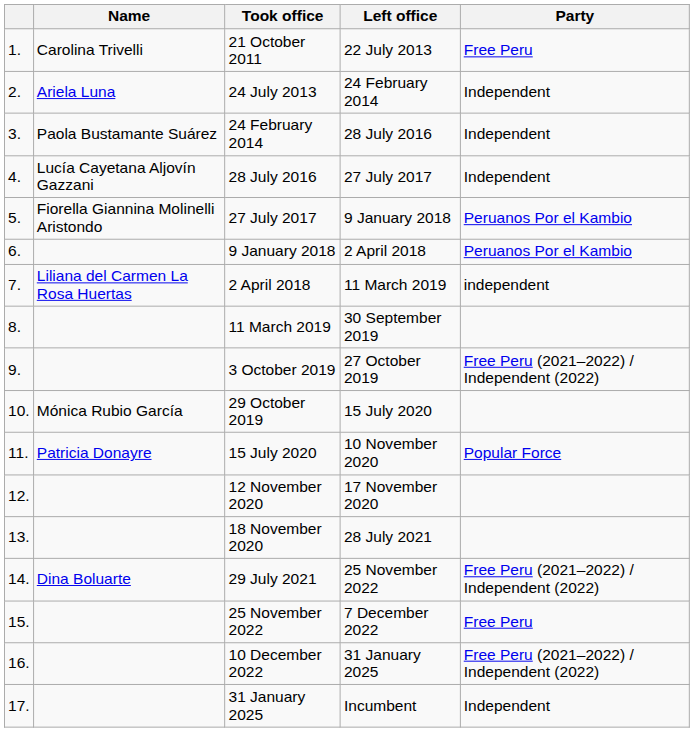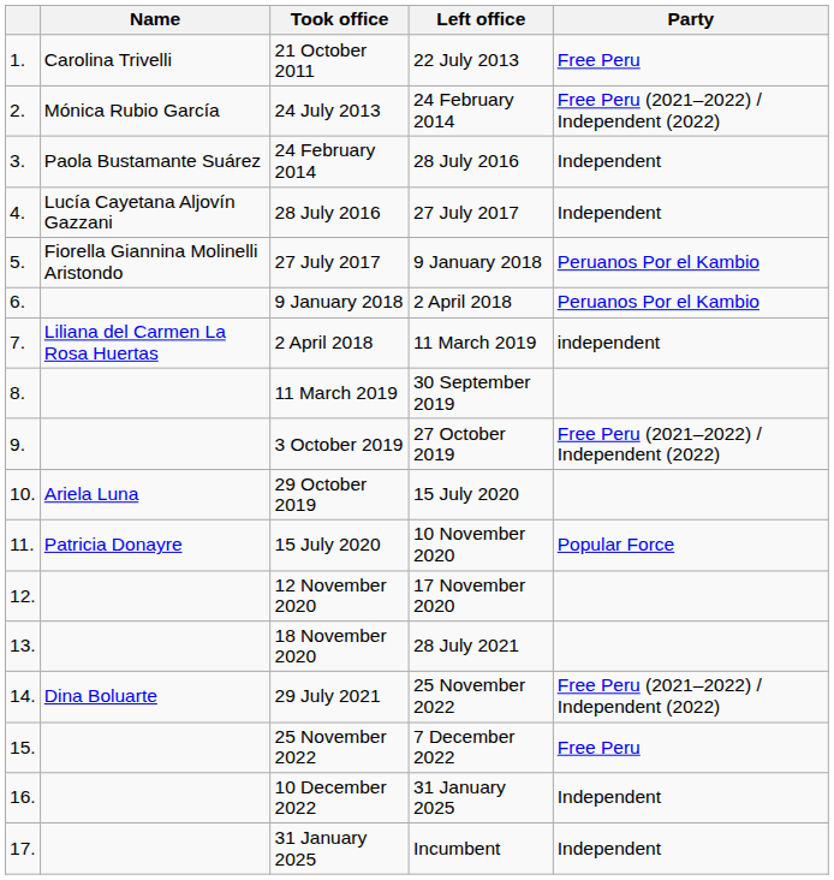24 July 2013 | Name: Ariela Luna -> Mónica Rubio García
24 July 2013 | Party: Independent -> Free Peru (2021–2022) / Independent (2022)
29 October 2019 | Name: Mónica Rubio García -> Ariela Luna
10 December 2022 | Party: Free Peru (2021–2022) / Independent (2022) -> Independent
